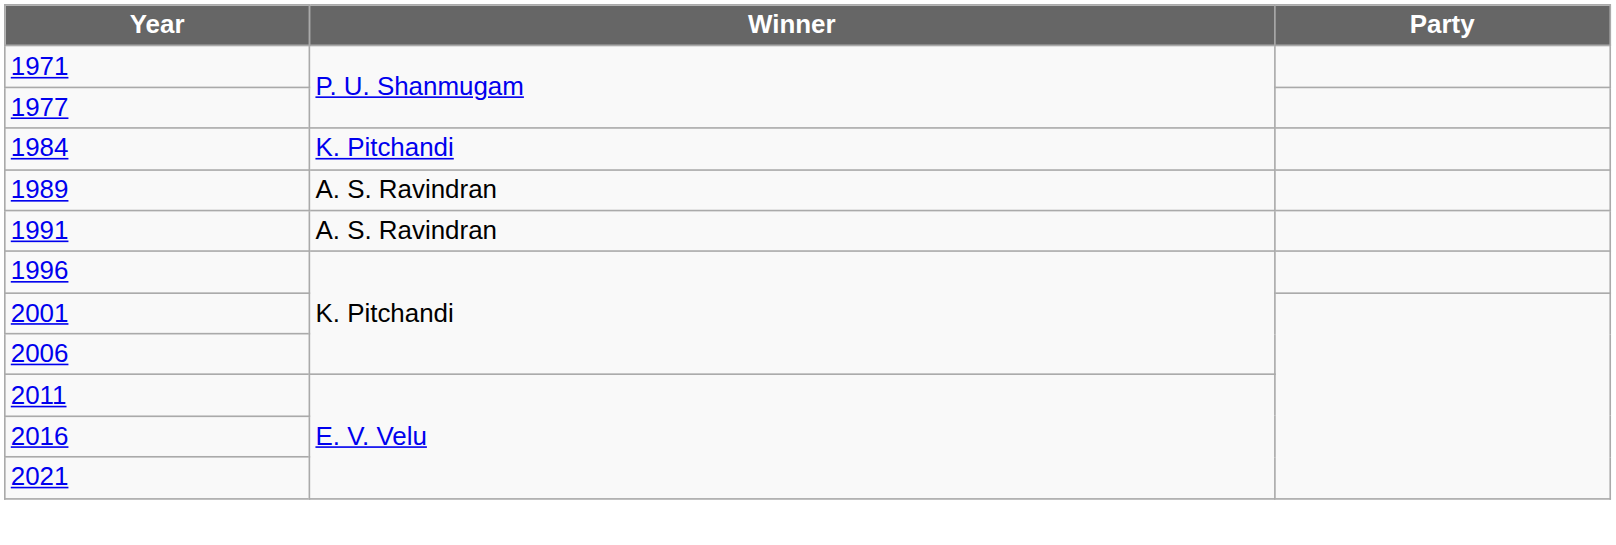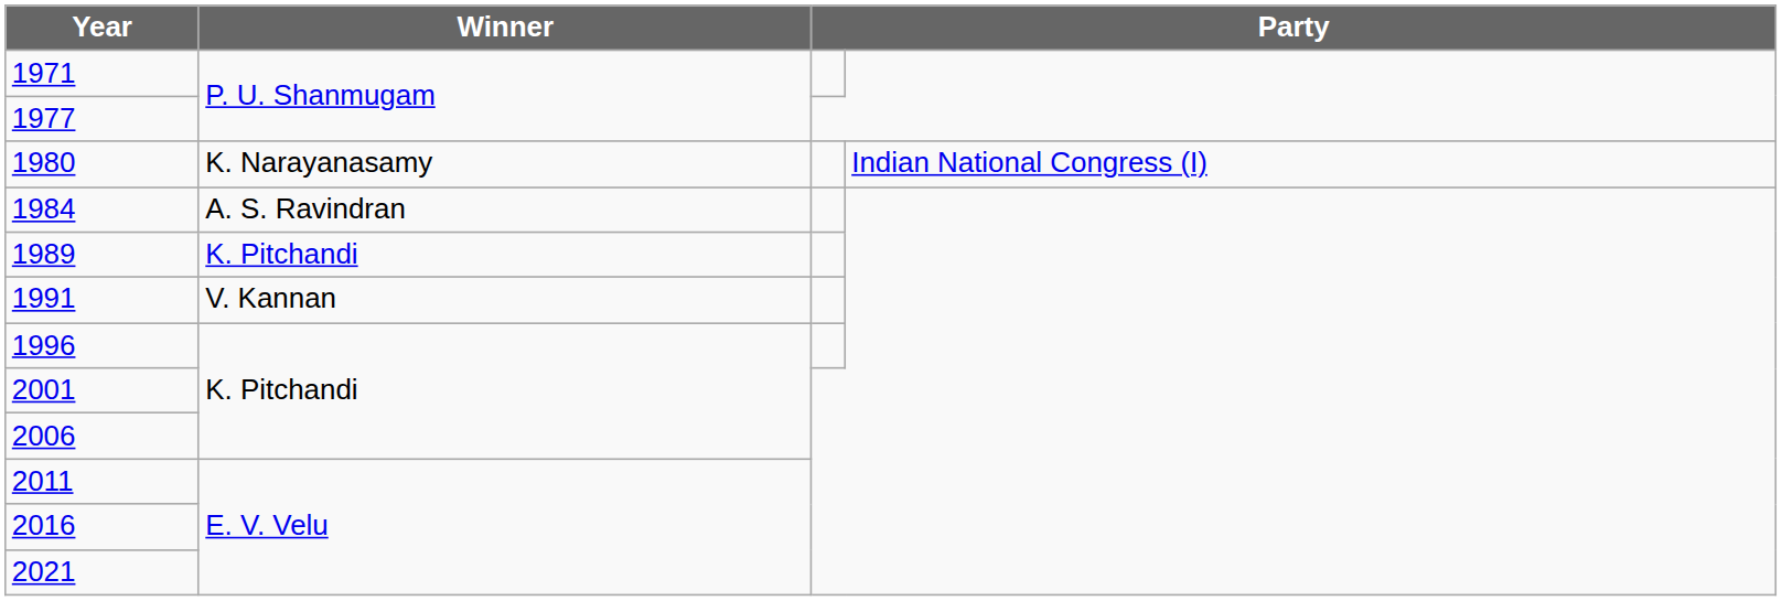+ row: 1980 | K. Narayanasamy | Indian National Congress (I)
1984 | Winner: K. Pitchandi -> A. S. Ravindran
1989 | Winner: A. S. Ravindran -> K. Pitchandi
1991 | Winner: A. S. Ravindran -> V. Kannan
